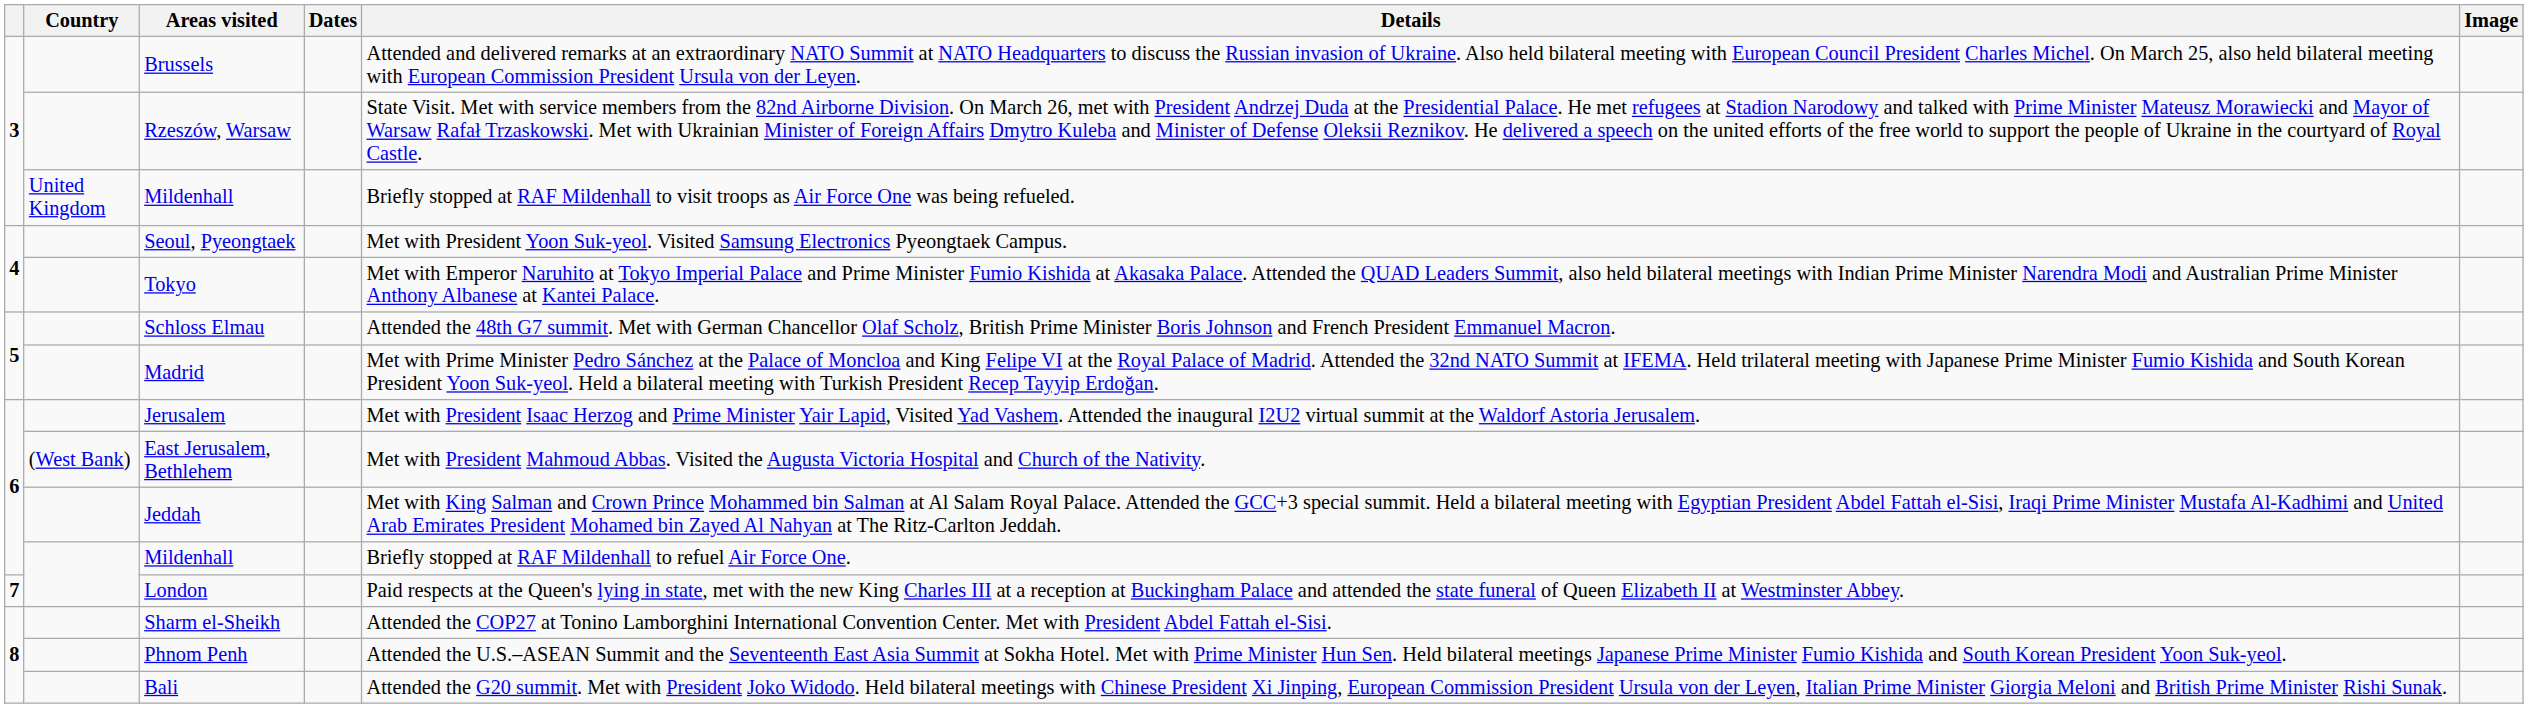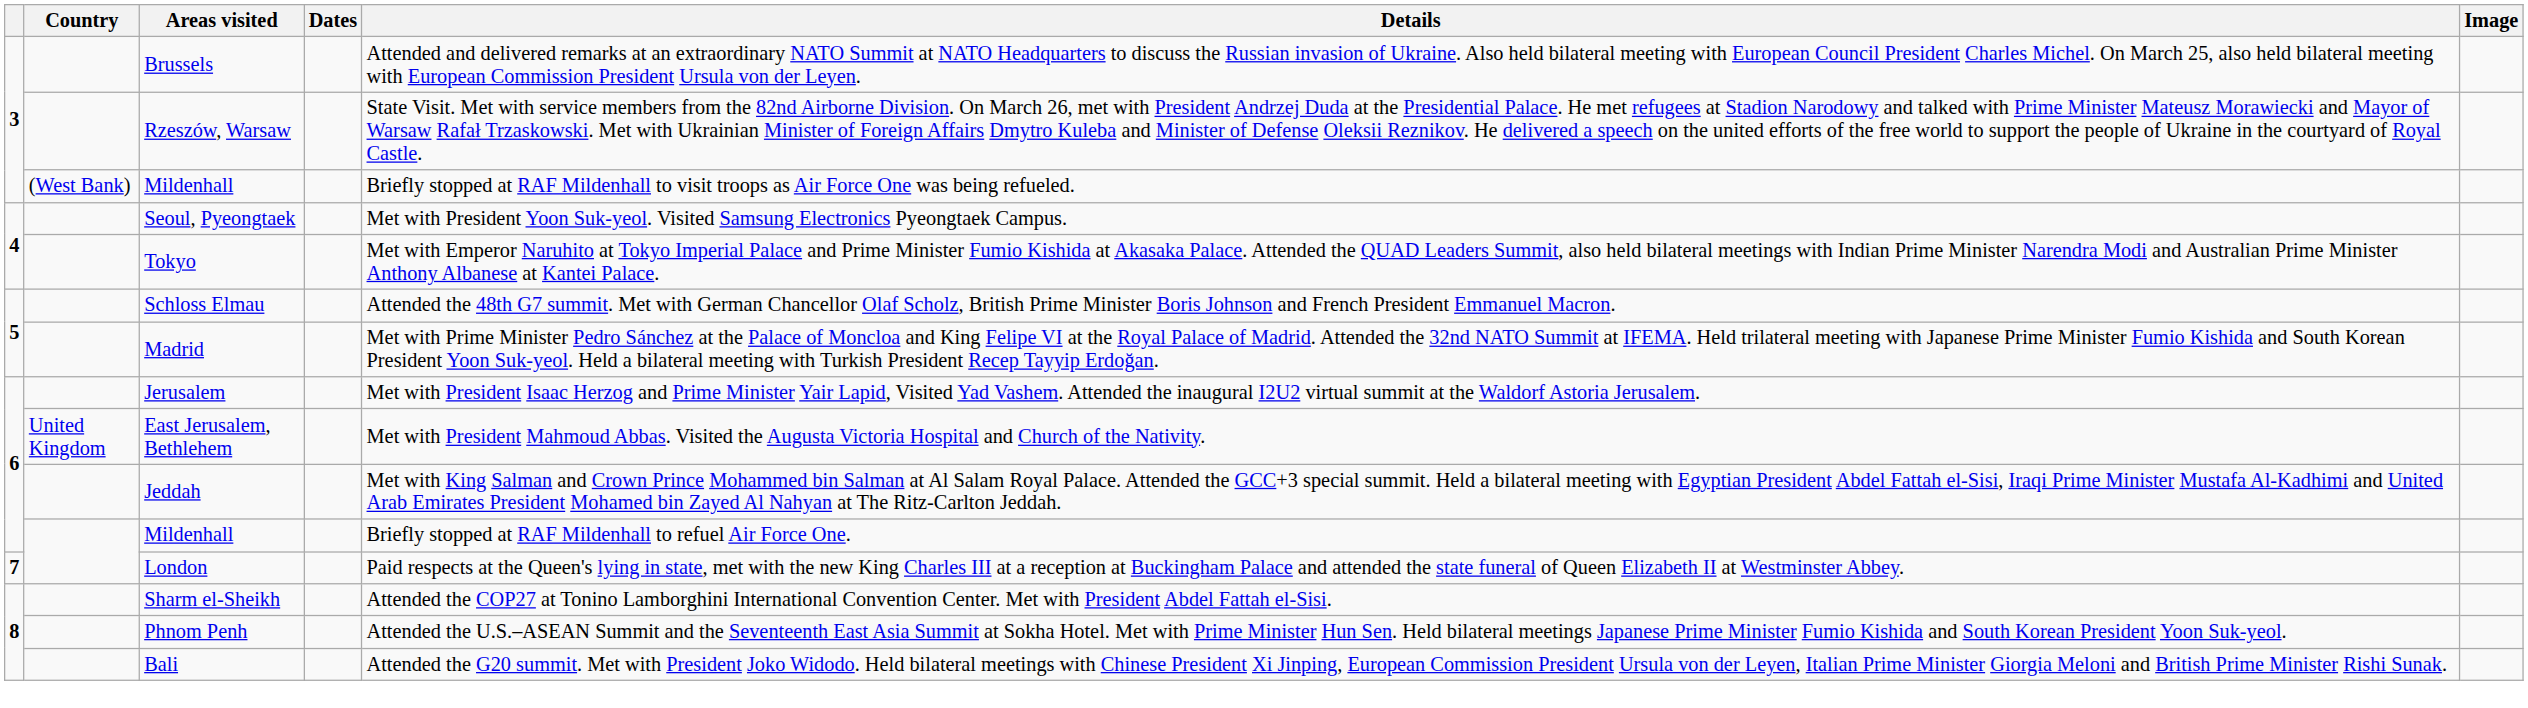3 / Mildenhall | Country: United Kingdom -> (West Bank)
East Jerusalem, Bethlehem | Country: (West Bank) -> United Kingdom
